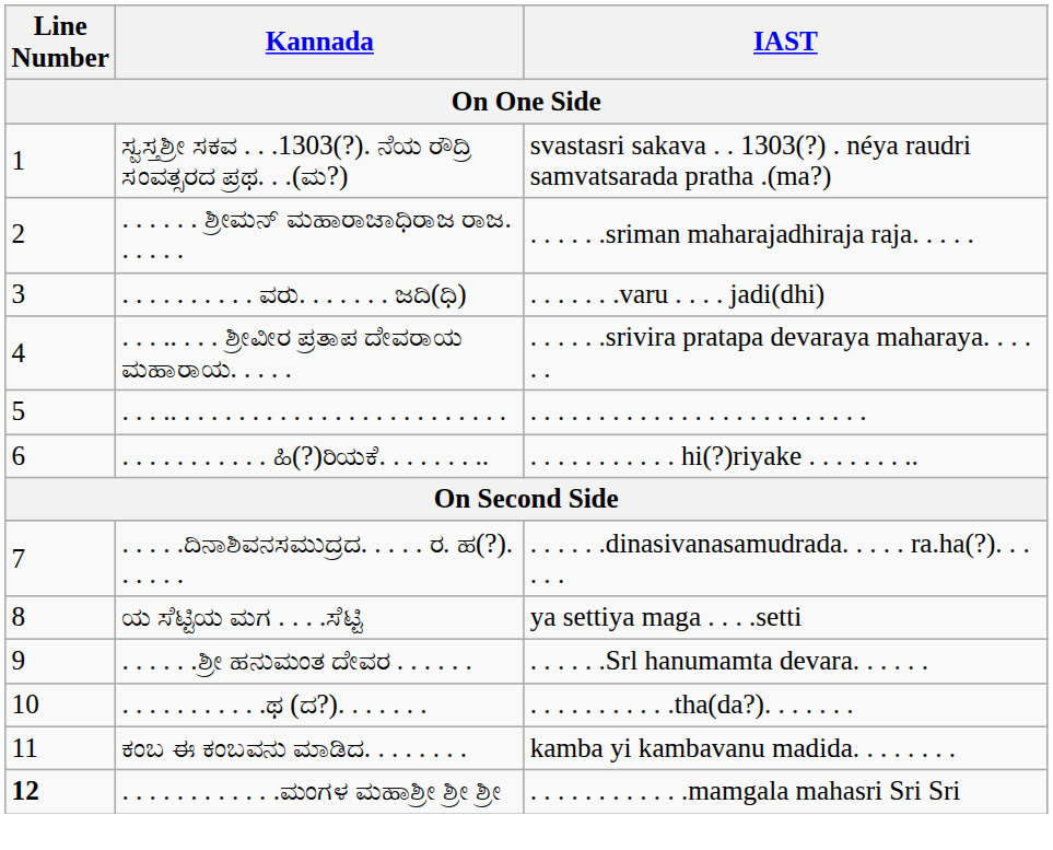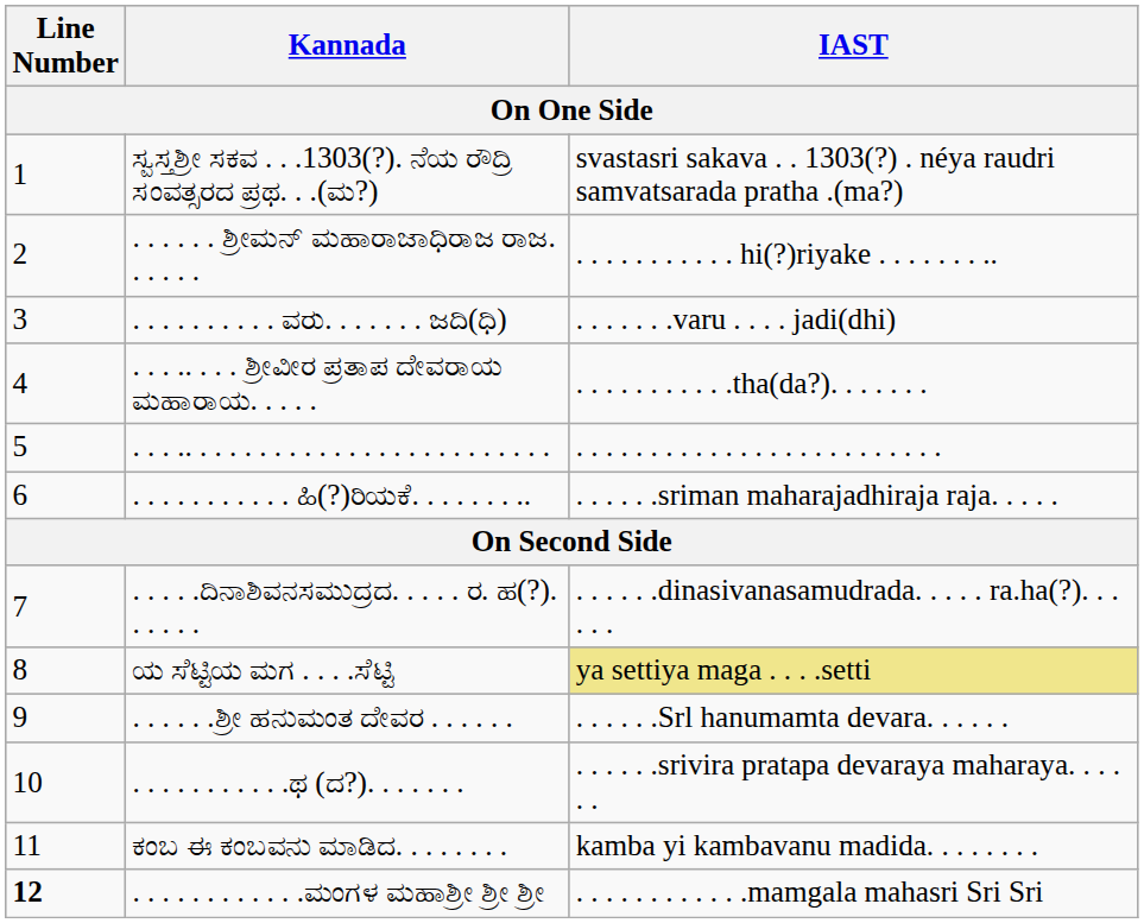. . . . . . ಶ್ರೀಮನ್ ಮಹಾರಾಜಾಧಿರಾಜ ರಾಜ. . . . . . | IAST: . . . . . .sriman maharajadhiraja raja. . . . . -> . . . . . . . . . . . hi(?)riyake . . . . . . . ..
. . . .. . . . ಶ್ರೀವೀರ ಪ್ರತಾಪ ದೇವರಾಯ ಮಹಾರಾಯ. . . . . | IAST: . . . . . .srivira pratapa devaraya maharaya. . . . . . -> . . . . . . . . . . .tha(da?). . . . . . .
. . . . . . . . . . . ಹಿ(?)ರಿಯಕೆ. . . . . . . .. | IAST: . . . . . . . . . . . hi(?)riyake . . . . . . . .. -> . . . . . .sriman maharajadhiraja raja. . . . .
ಯ ಸೆಟ್ಟಿಯ ಮಗ . . . .ಸೆಟ್ಟಿ | IAST: no background -> khaki background
. . . . . . . . . . .ಥ (ದ?). . . . . . . | IAST: . . . . . . . . . . .tha(da?). . . . . . . -> . . . . . .srivira pratapa devaraya maharaya. . . . . .
